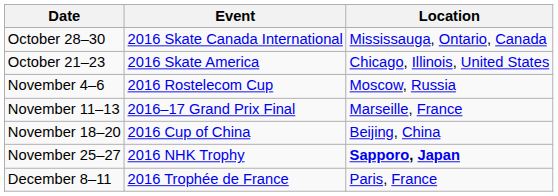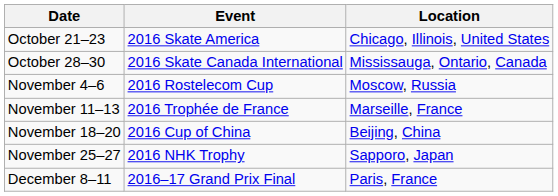rows swapped: October 21–23 <-> October 28–30
November 11–13 | Event: 2016–17 Grand Prix Final -> 2016 Trophée de France
November 25–27 | Location: bold -> normal
December 8–11 | Event: 2016 Trophée de France -> 2016–17 Grand Prix Final
